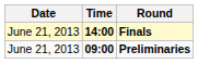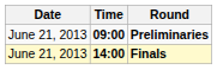rows swapped: Preliminaries <-> Finals
